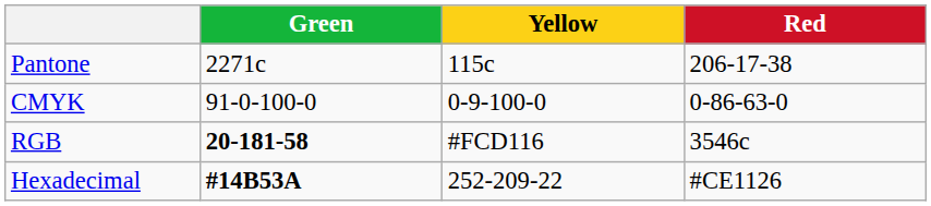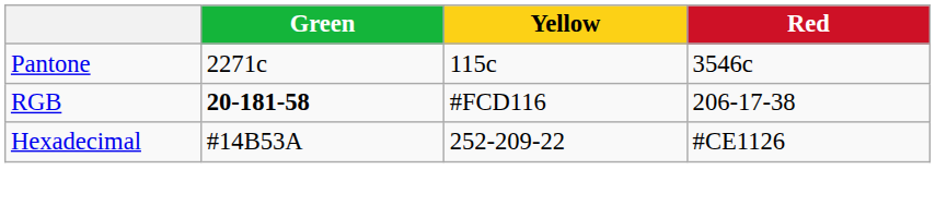Pantone | Red: 206-17-38 -> 3546c
- row: CMYK | 91-0-100-0 | 0-9-100-0 | 0-86-63-0
RGB | Red: 3546c -> 206-17-38
Hexadecimal | Green: bold -> normal
